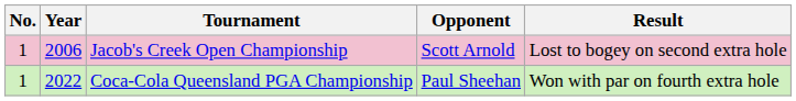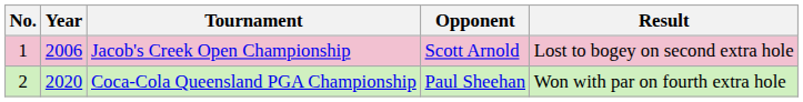Coca-Cola Queensland PGA Championship | No.: 1 -> 2
Coca-Cola Queensland PGA Championship | Year: 2022 -> 2020
